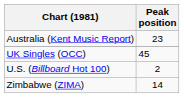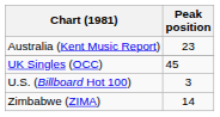U.S. (Billboard Hot 100) | Peak position: 2 -> 3
